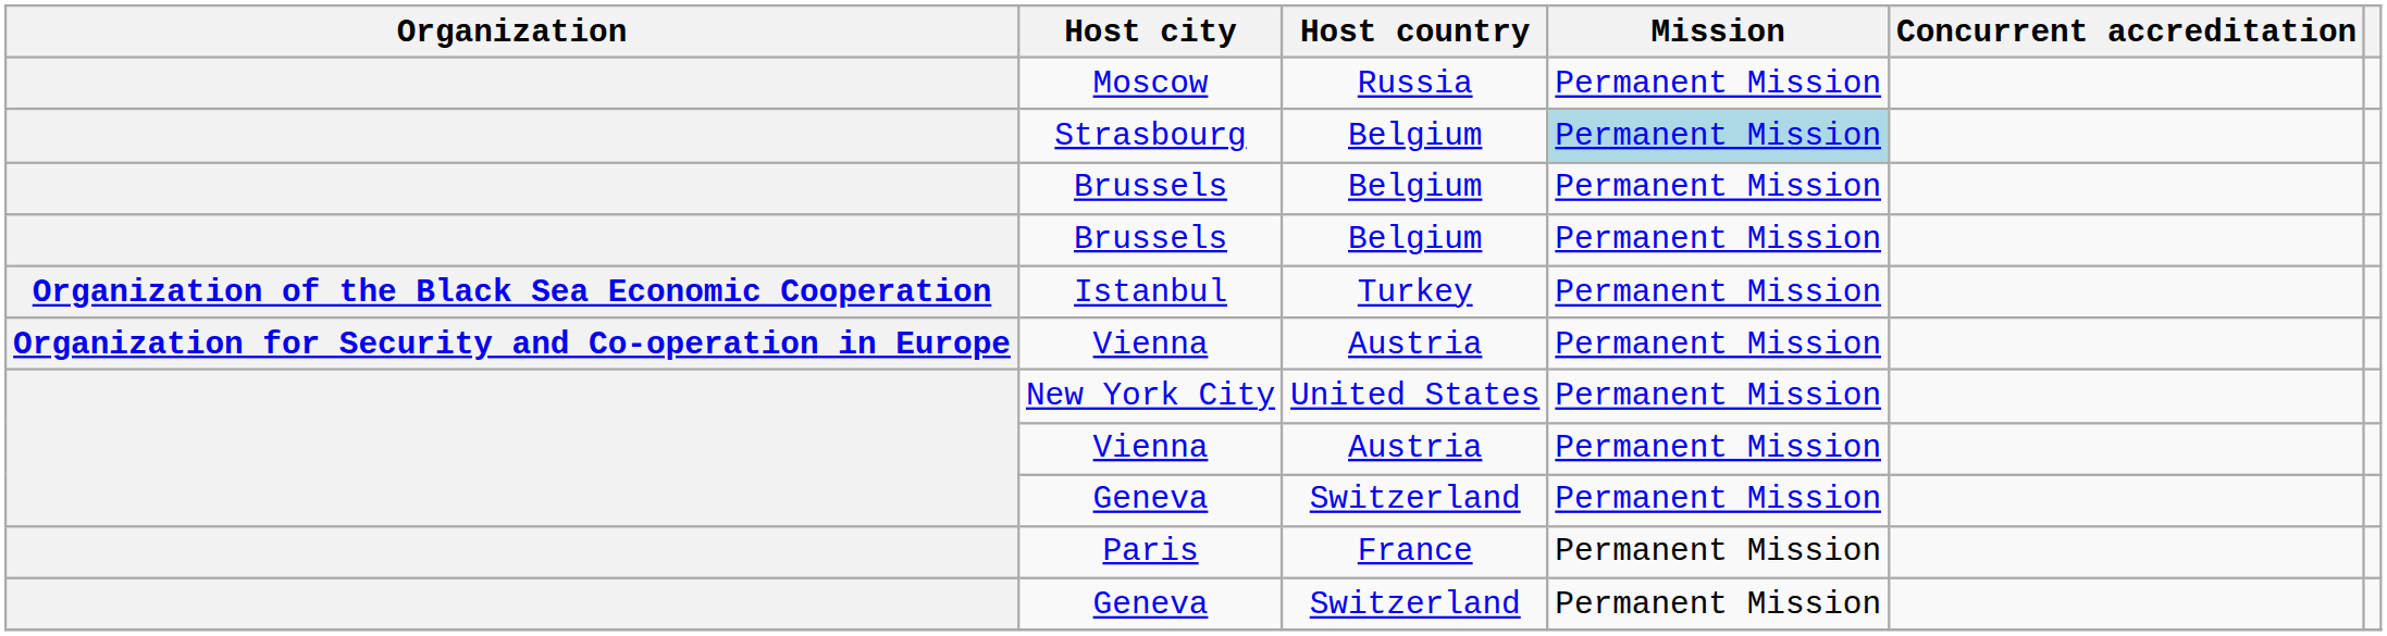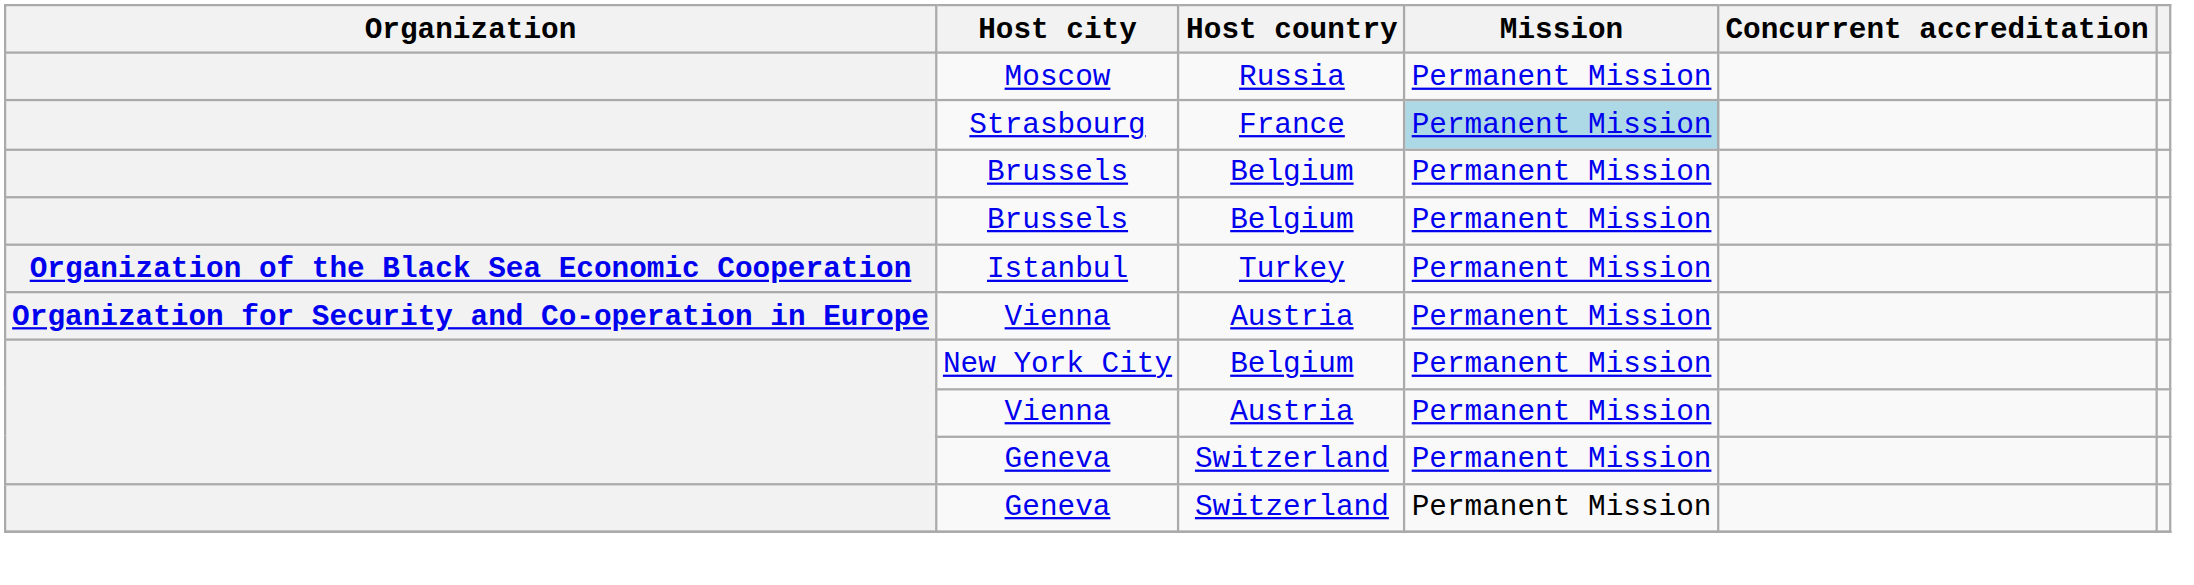Strasbourg | Host country: Belgium -> France
New York City | Host country: United States -> Belgium
- row: Paris | France | Permanent Mission
